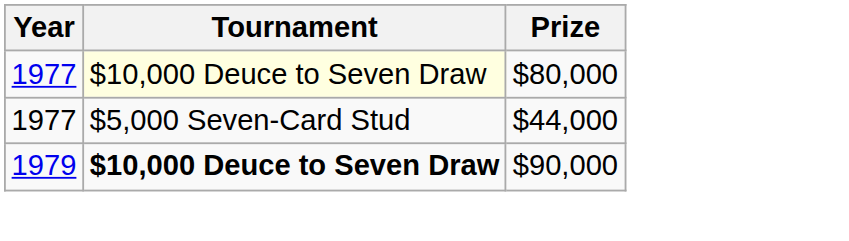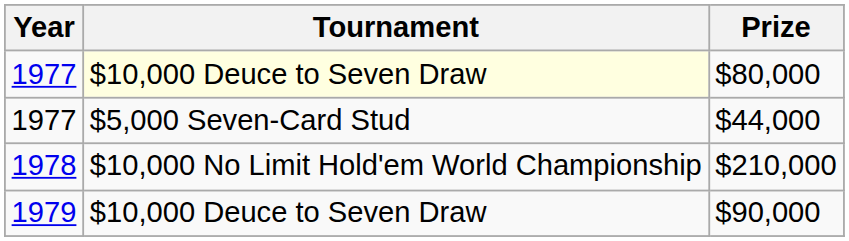+ row: 1978 | $10,000 No Limit Hold'em World Championship | $210,000
$90,000 | Tournament: bold -> normal
